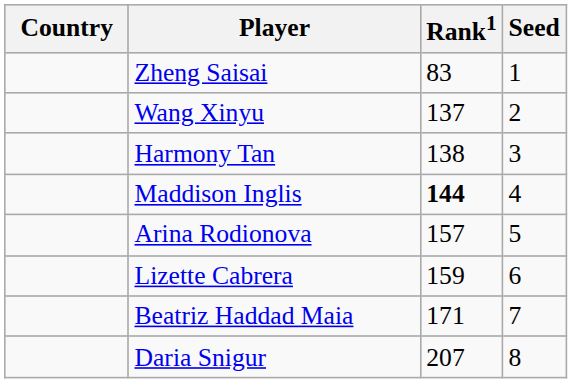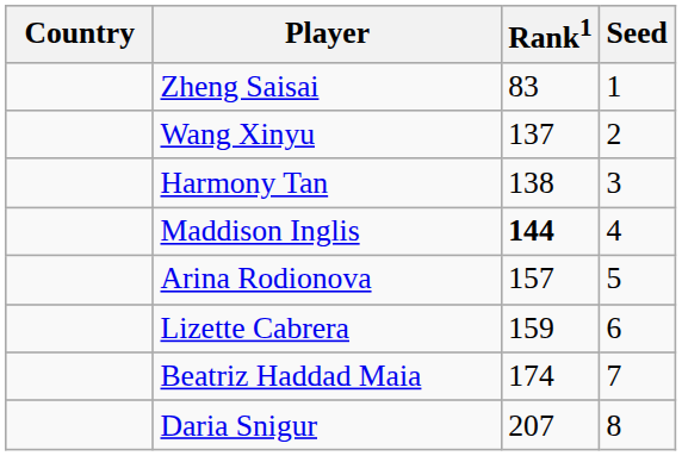Beatriz Haddad Maia | Rank1: 171 -> 174
